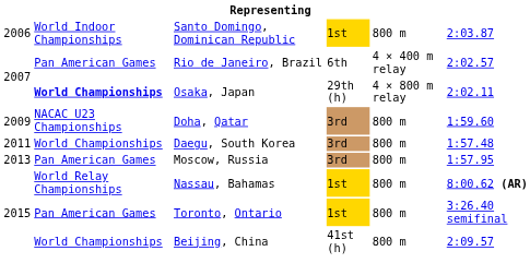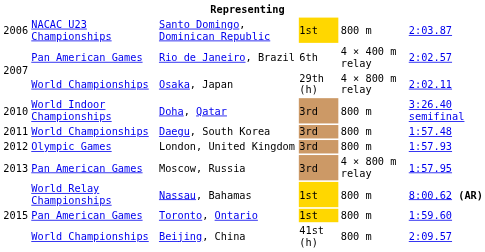Santo Domingo, Dominican Republic | column 2: World Indoor Championships -> NACAC U23 Championships
Osaka, Japan | column 2: bold -> normal
Doha, Qatar | column 1: 2009 -> 2010
Doha, Qatar | column 2: NACAC U23 Championships -> World Indoor Championships
Doha, Qatar | column 6: 1:59.60 -> 3:26.40 semifinal
+ row: 2012 | Olympic Games | London, United Kingdom | 3rd | 800 m | 1:57.93
Moscow, Russia | column 5: 800 m -> 4 × 800 m relay
Toronto, Ontario | column 6: 3:26.40 semifinal -> 1:59.60
